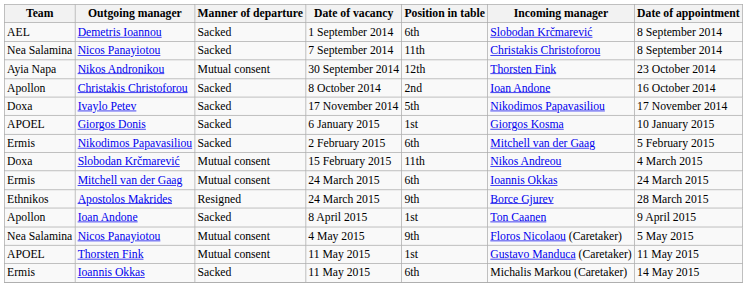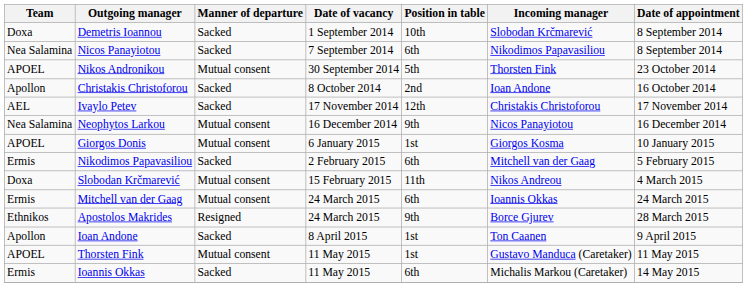Demetris Ioannou | Team: AEL -> Doxa
Demetris Ioannou | Position in table: 6th -> 10th
Nicos Panayiotou / 7 September 2014 | Position in table: 11th -> 6th
Nicos Panayiotou / 7 September 2014 | Incoming manager: Christakis Christoforou -> Nikodimos Papavasiliou
Nikos Andronikou | Team: Ayia Napa -> APOEL
Nikos Andronikou | Position in table: 12th -> 5th
Ivaylo Petev | Team: Doxa -> AEL
Ivaylo Petev | Position in table: 5th -> 12th
Ivaylo Petev | Incoming manager: Nikodimos Papavasiliou -> Christakis Christoforou
+ row: Nea Salamina | Neophytos Larkou | Mutual consent | 16 December 2014 | 9th | Nicos Panayiotou | 16 December 2014
Giorgos Donis | Manner of departure: Sacked -> Mutual consent
- row: Nea Salamina | Nicos Panayiotou | Mutual consent | 4 May 2015 | 9th | Floros Nicolaou (Caretaker) | 5 May 2015
